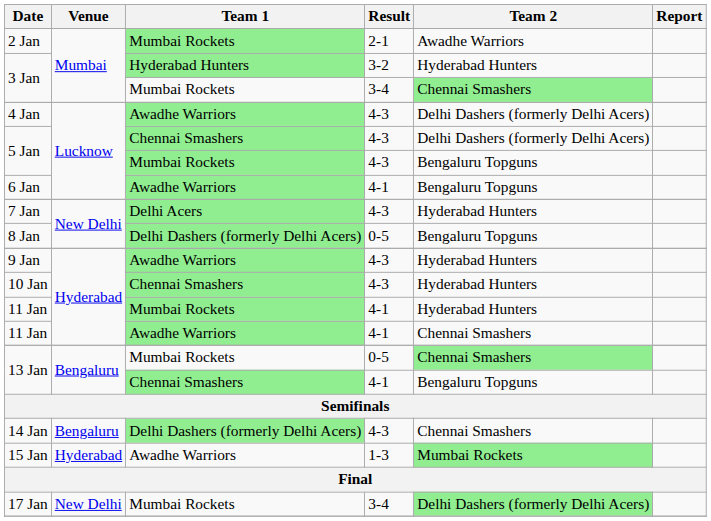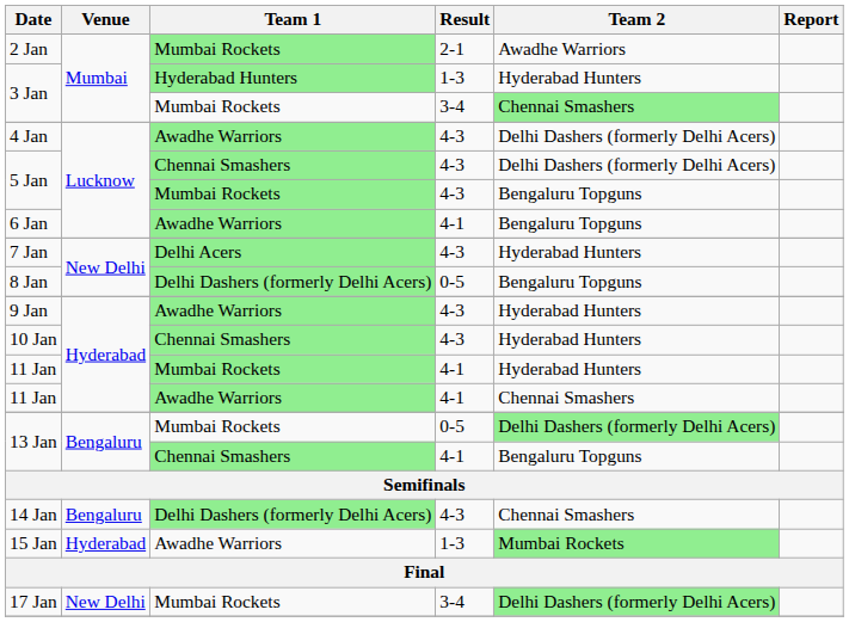3 Jan / Hyderabad Hunters | Result: 3-2 -> 1-3
13 Jan / Mumbai Rockets | Team 2: Chennai Smashers -> Delhi Dashers (formerly Delhi Acers)
